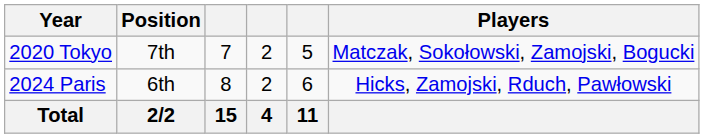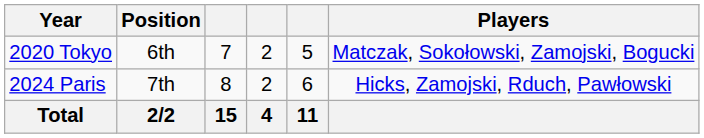2020 Tokyo | Position: 7th -> 6th
2024 Paris | Position: 6th -> 7th
